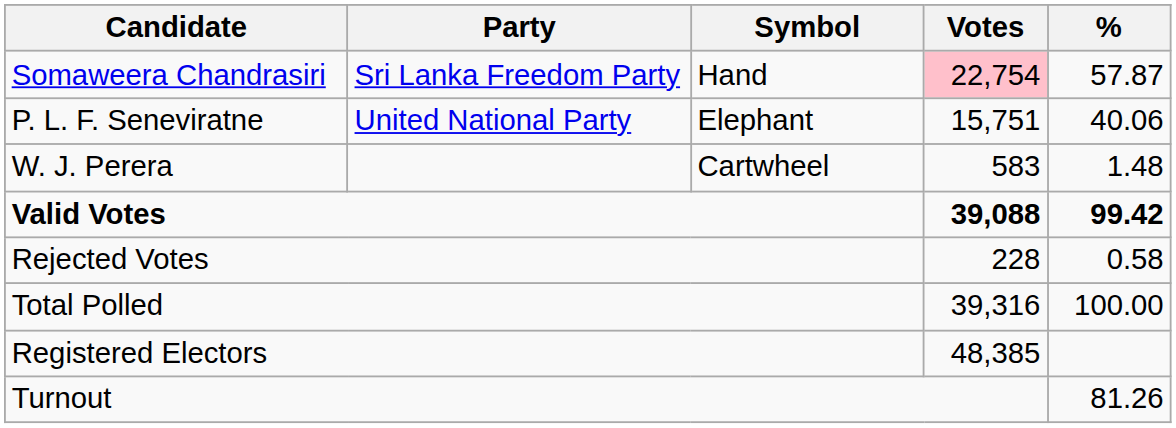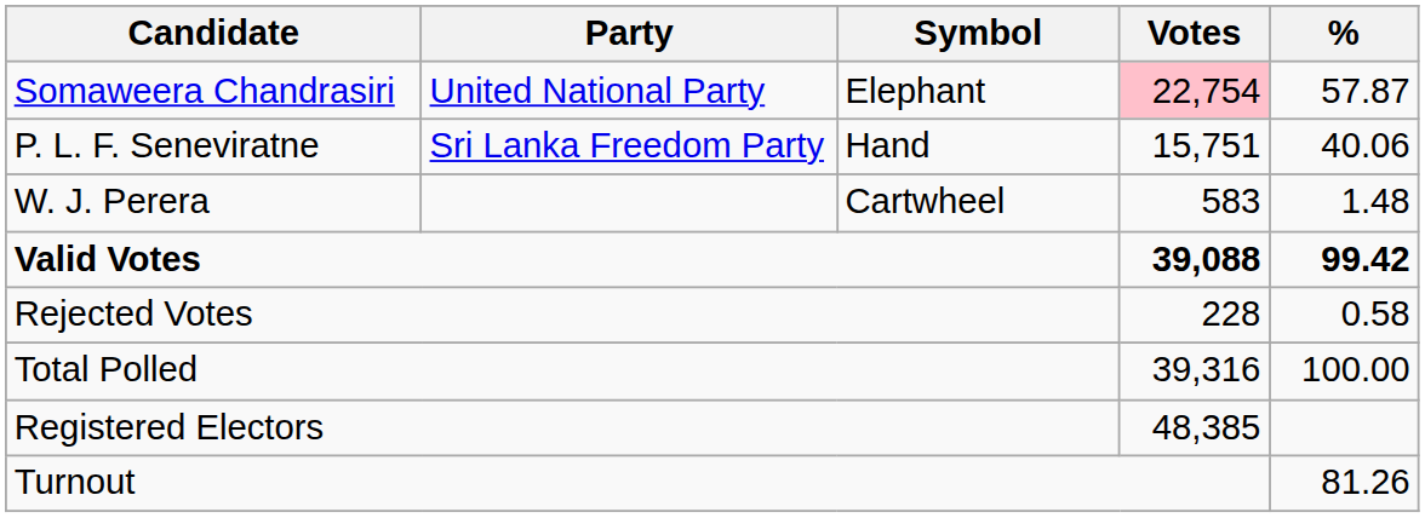Somaweera Chandrasiri | Party: Sri Lanka Freedom Party -> United National Party
Somaweera Chandrasiri | Symbol: Hand -> Elephant
P. L. F. Seneviratne | Party: United National Party -> Sri Lanka Freedom Party
P. L. F. Seneviratne | Symbol: Elephant -> Hand
